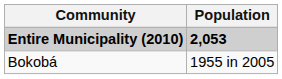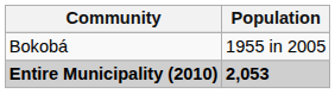rows swapped: Entire Municipality (2010) <-> Bokobá
